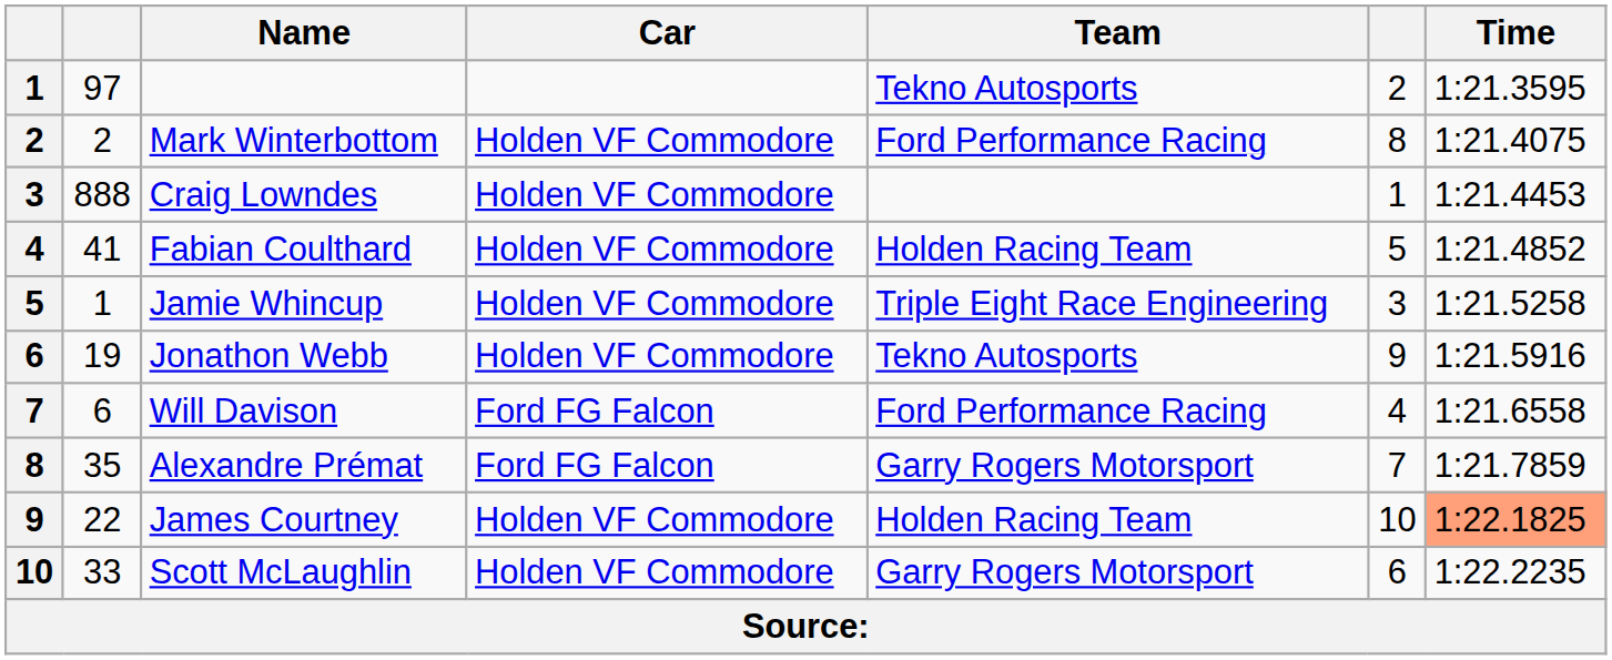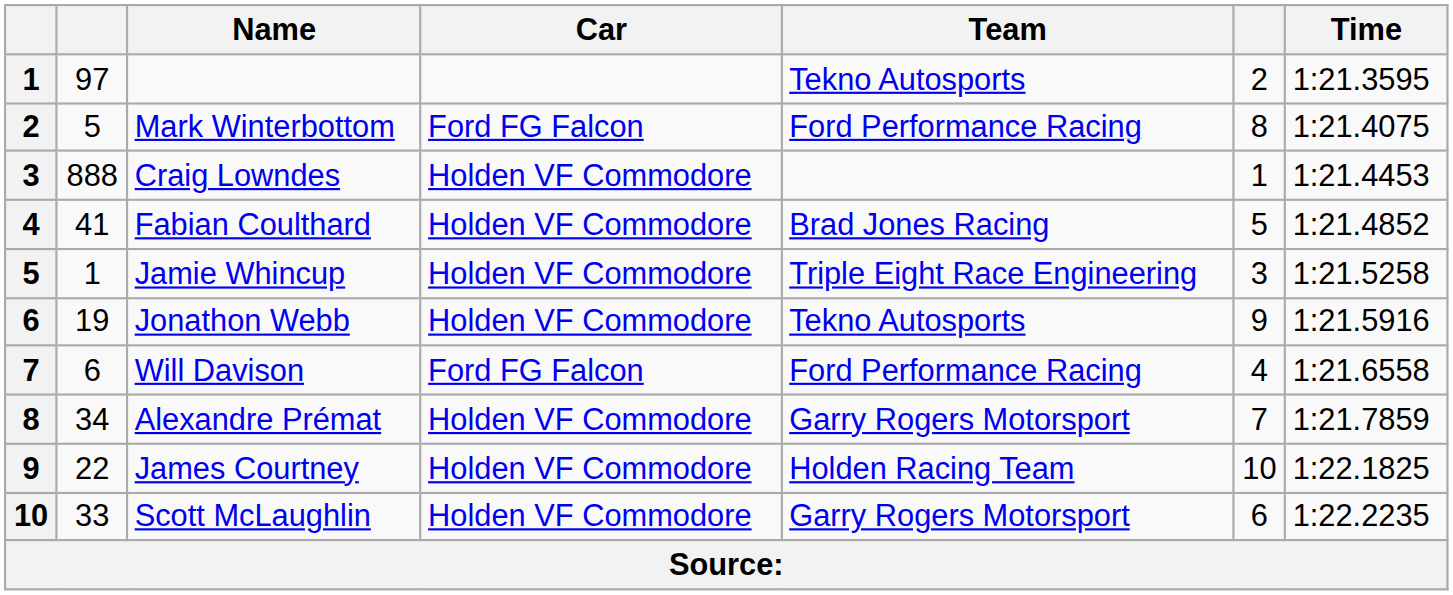Mark Winterbottom | column 2: 2 -> 5
Mark Winterbottom | Car: Holden VF Commodore -> Ford FG Falcon
Fabian Coulthard | Team: Holden Racing Team -> Brad Jones Racing
Alexandre Prémat | column 2: 35 -> 34
Alexandre Prémat | Car: Ford FG Falcon -> Holden VF Commodore
James Courtney | Time: lightsalmon background -> no background
